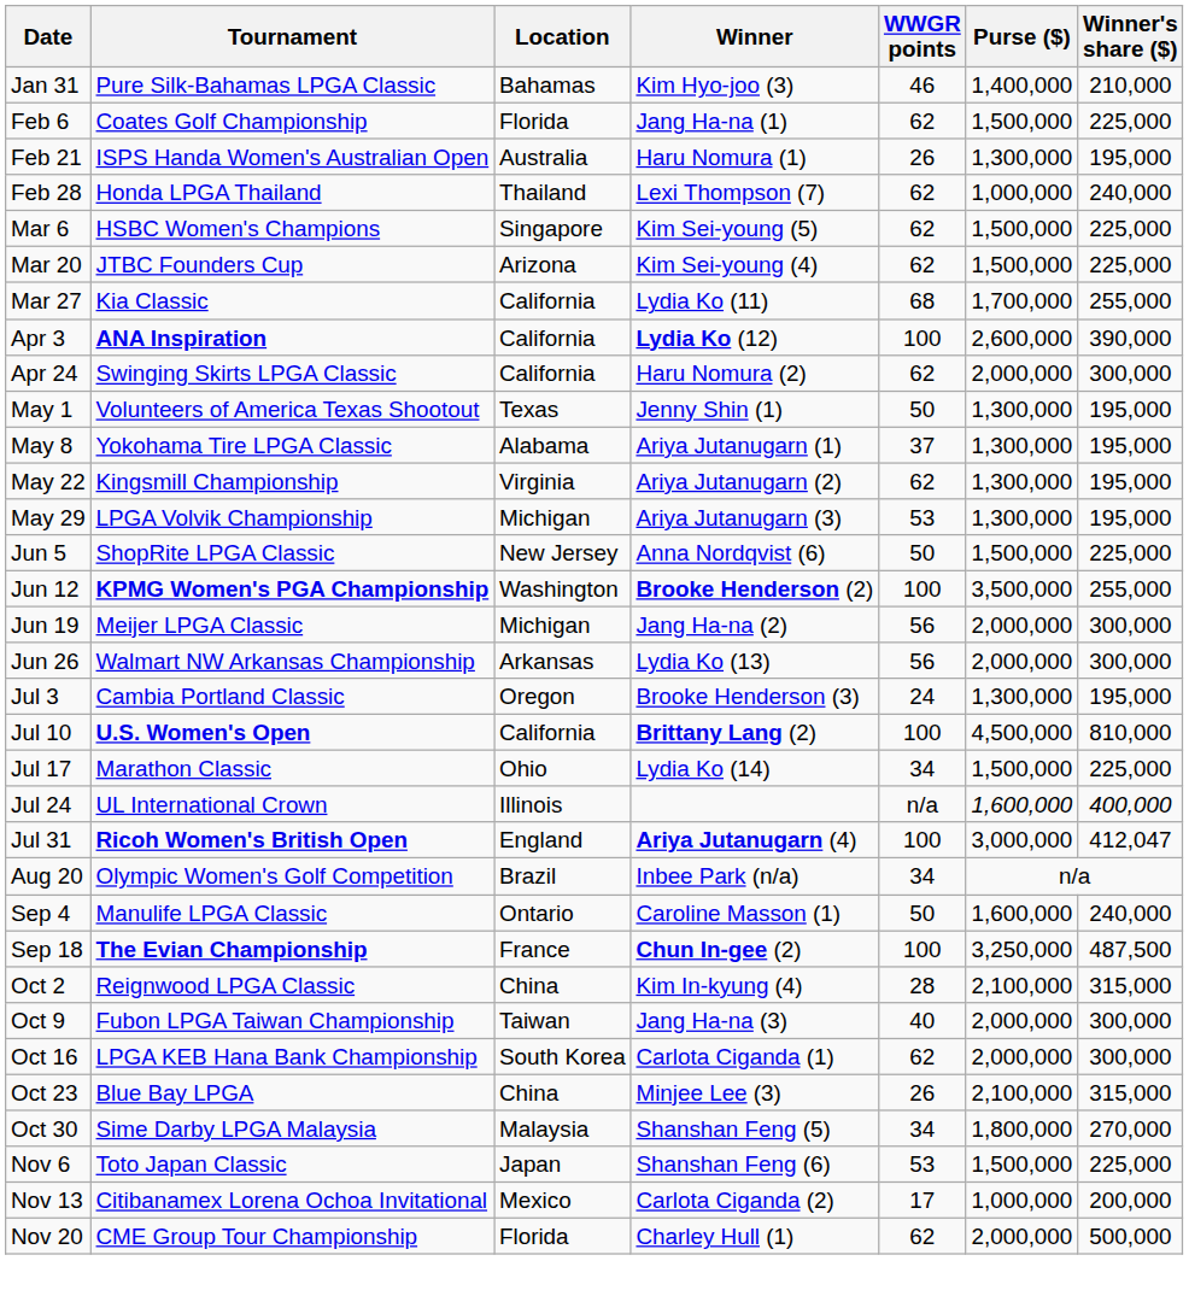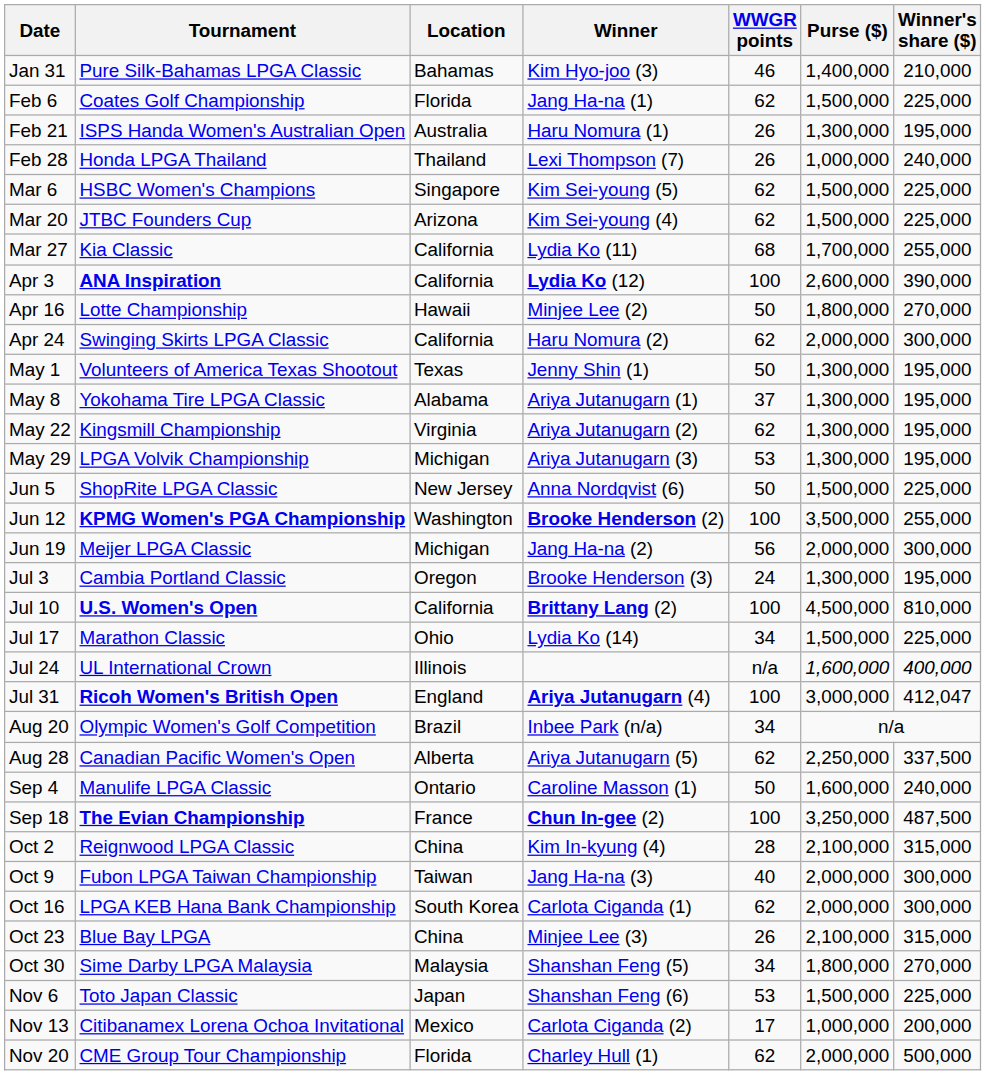Feb 28 | WWGR points: 62 -> 26
+ row: Apr 16 | Lotte Championship | Hawaii | Minjee Lee (2) | 50 | 1,800,000 | 270,000
- row: Jun 26 | Walmart NW Arkansas Championship | Arkansas | Lydia Ko (13) | 56 | 2,000,000 | 300,000
+ row: Aug 28 | Canadian Pacific Women's Open | Alberta | Ariya Jutanugarn (5) | 62 | 2,250,000 | 337,500
